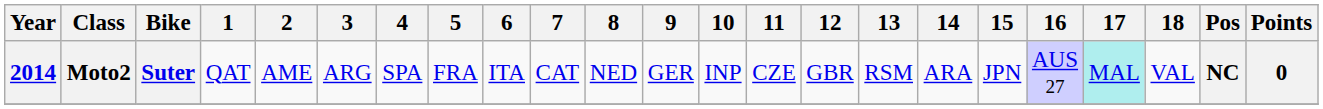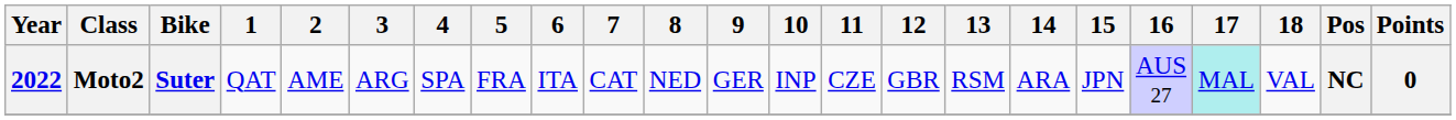Moto2 | Year: 2014 -> 2022
